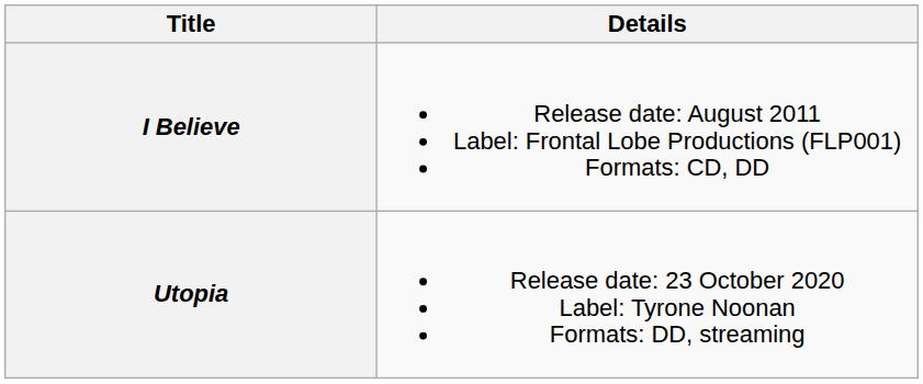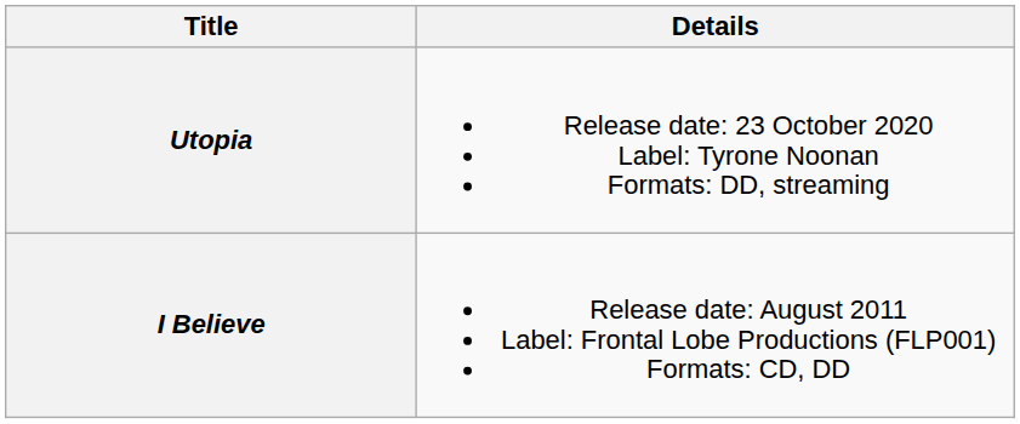rows swapped: I Believe <-> Utopia
